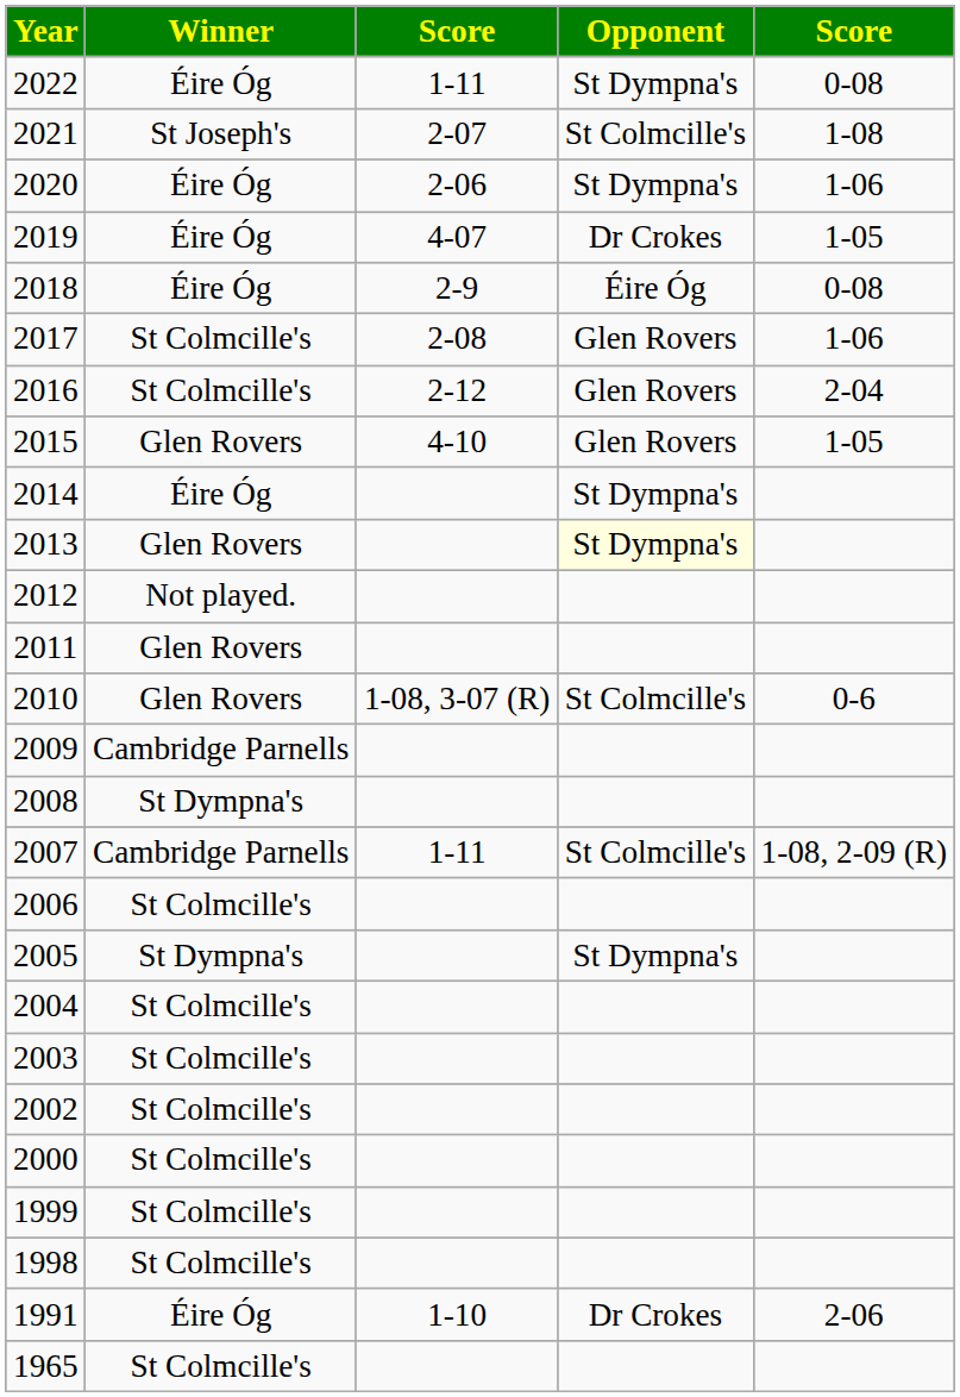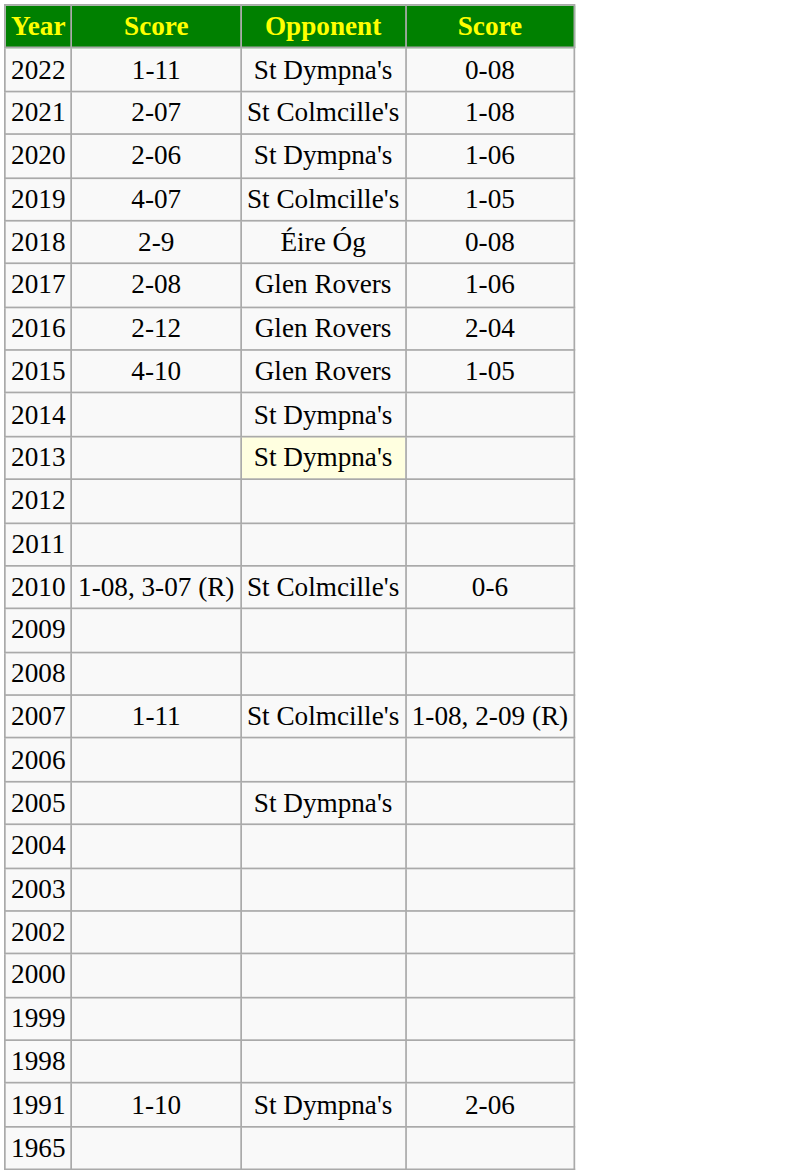- column: Winner | Éire Óg | St Joseph's | Éire Óg | Éire Óg | Éire Óg | St Colmcille's | St Colmcille's | Glen Rovers | Éire Óg | Glen Rovers | Not played. | Glen Rovers | Glen Rovers | Cambridge Parnells | St Dympna's | Cambridge Parnells | St Colmcille's | St Dympna's | St Colmcille's | St Colmcille's | St Colmcille's | St Colmcille's | St Colmcille's | St Colmcille's | Éire Óg | St Colmcille's
2019 | Opponent: Dr Crokes -> St Colmcille's
1991 | Opponent: Dr Crokes -> St Dympna's
